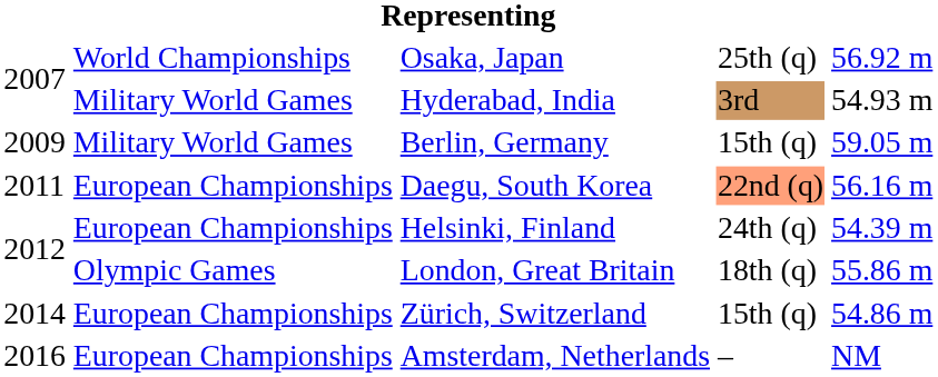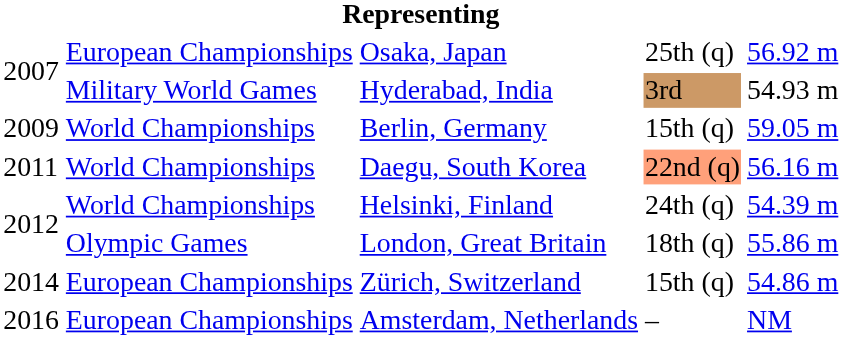Osaka, Japan | column 2: World Championships -> European Championships
Berlin, Germany | column 2: Military World Games -> World Championships
Daegu, South Korea | column 2: European Championships -> World Championships
Helsinki, Finland | column 2: European Championships -> World Championships
